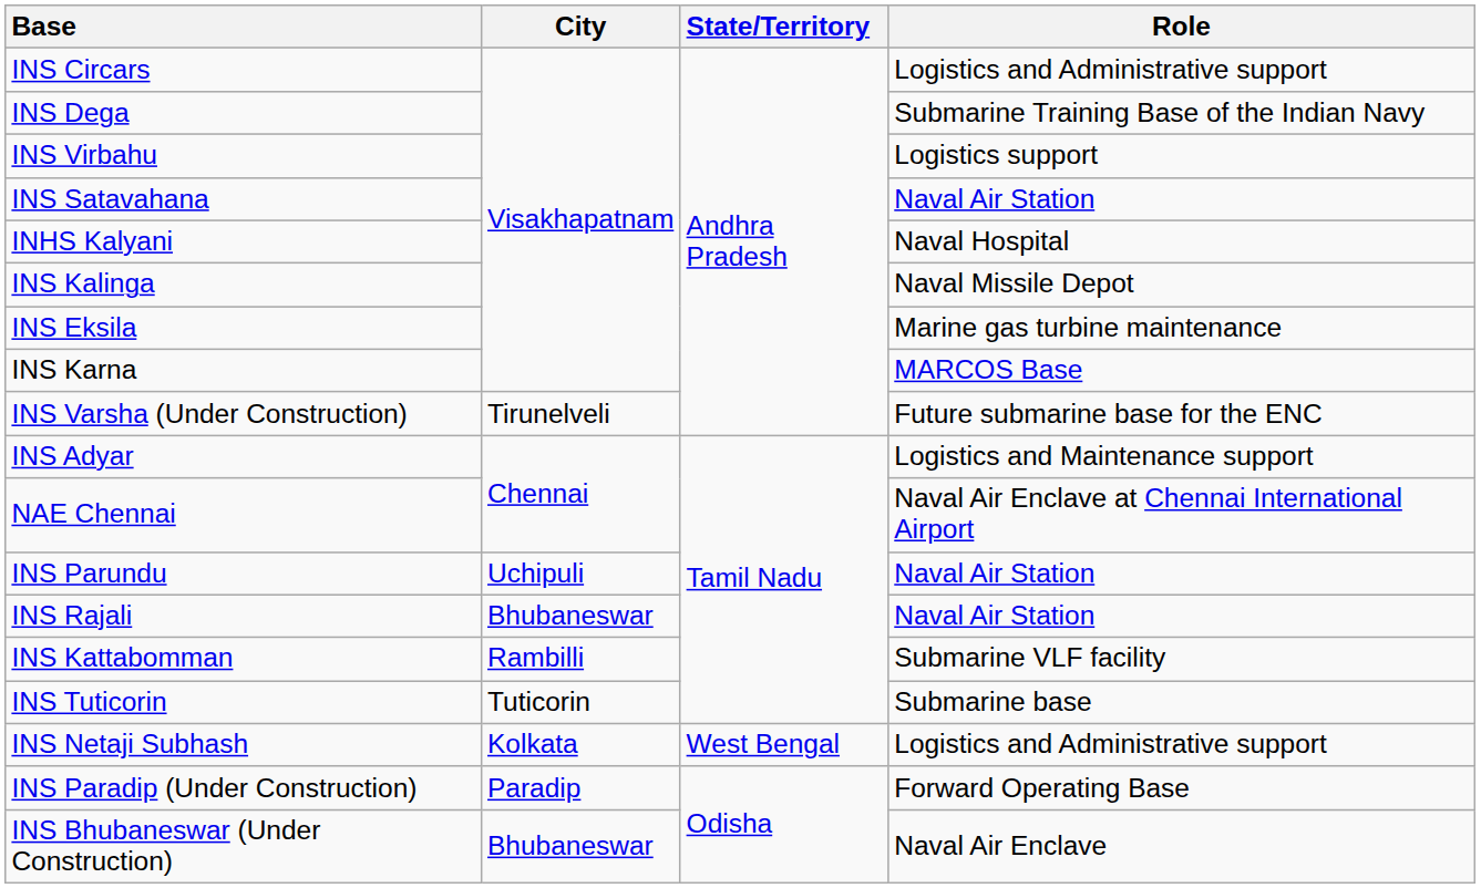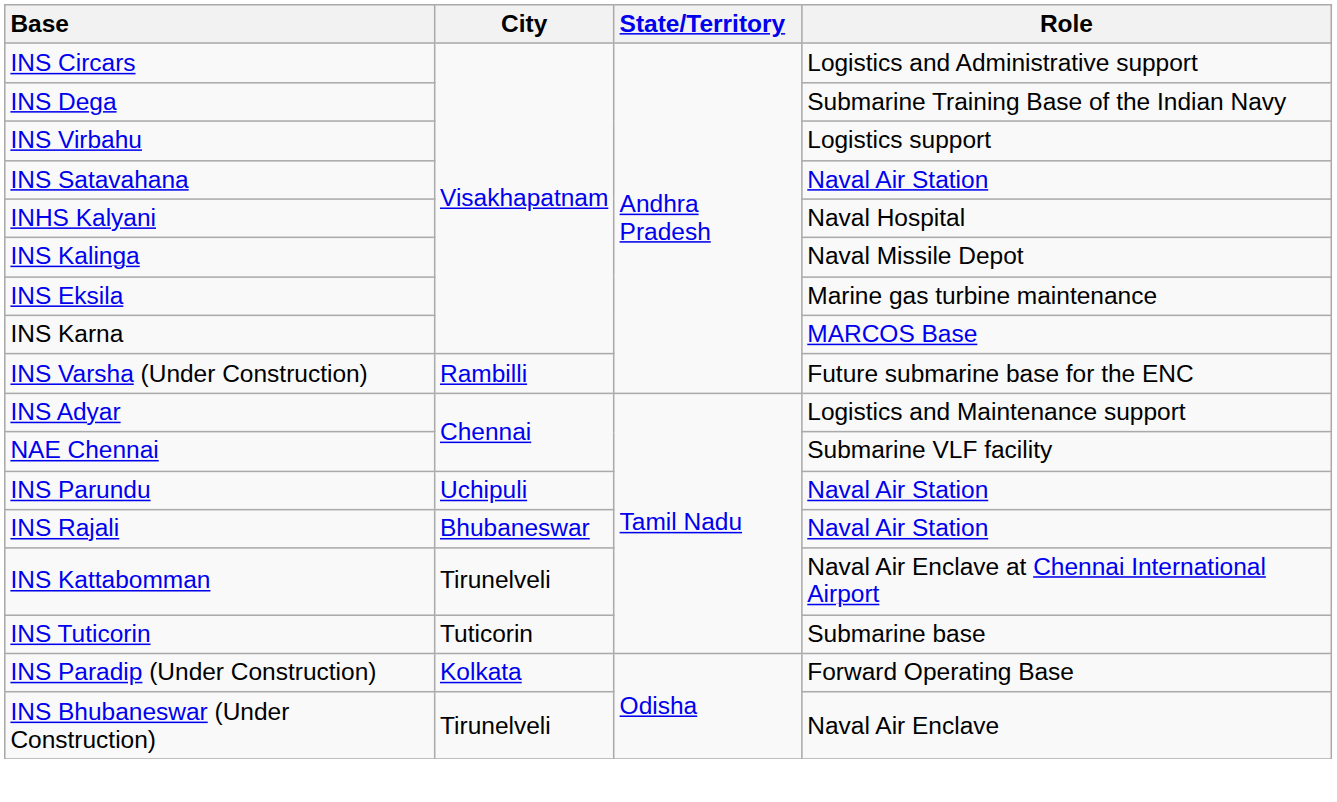INS Varsha (Under Construction) | City: Tirunelveli -> Rambilli
NAE Chennai | Role: Naval Air Enclave at Chennai International Airport -> Submarine VLF facility
INS Kattabomman | City: Rambilli -> Tirunelveli
INS Kattabomman | Role: Submarine VLF facility -> Naval Air Enclave at Chennai International Airport
- row: INS Netaji Subhash | Kolkata | West Bengal | Logistics and Administrative support
INS Paradip (Under Construction) | City: Paradip -> Kolkata
INS Bhubaneswar (Under Construction) | City: Bhubaneswar -> Tirunelveli
